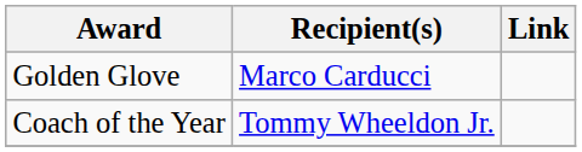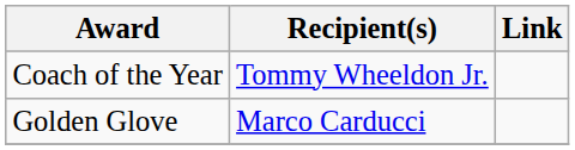rows swapped: Golden Glove <-> Coach of the Year
